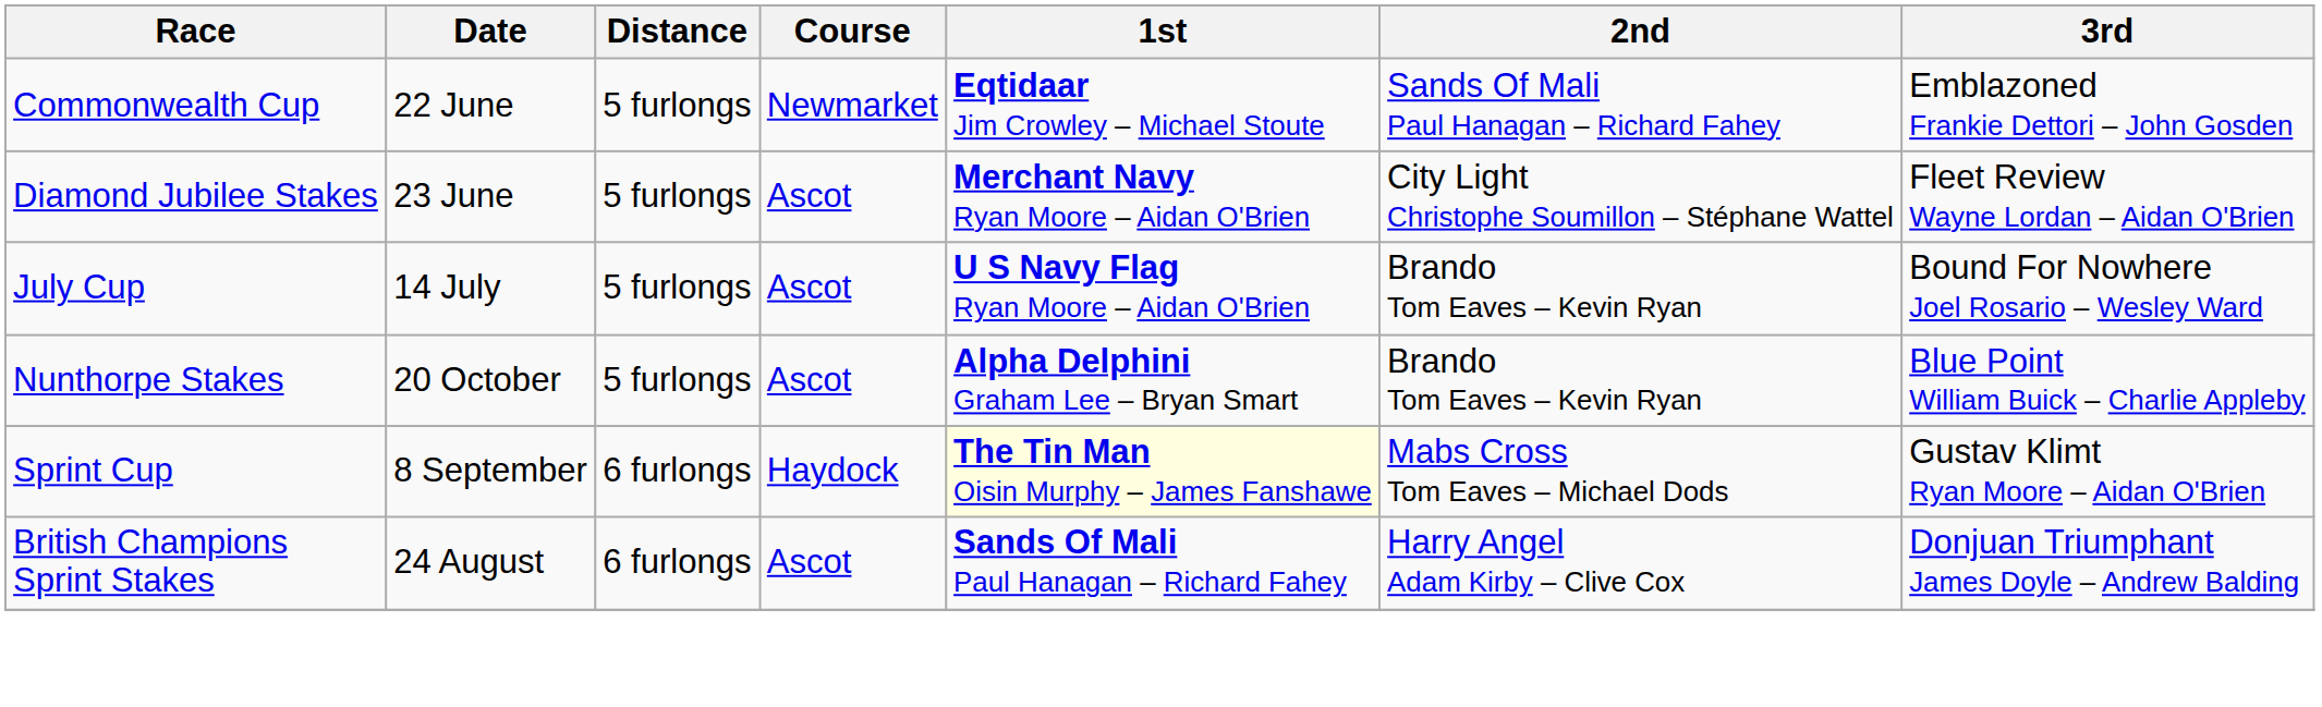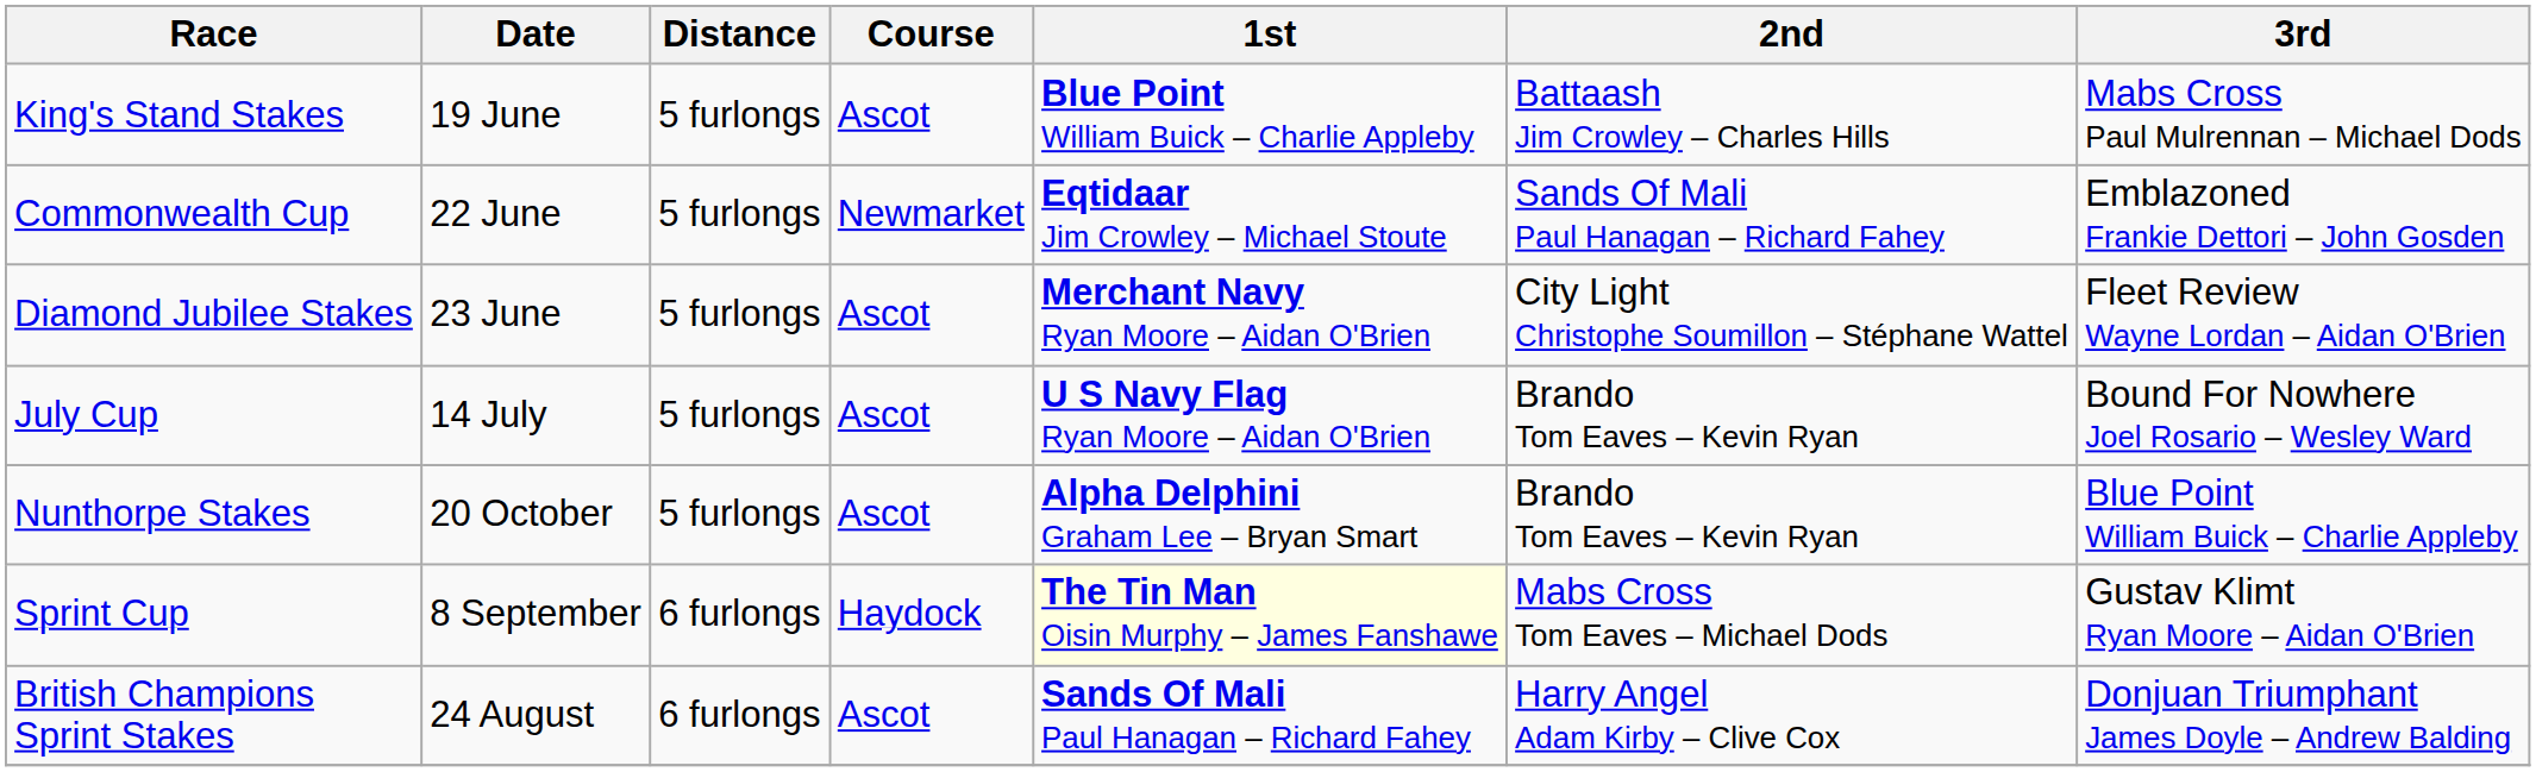+ row: King's Stand Stakes | 19 June | 5 furlongs | Ascot | Blue Point William Buick – Charlie Appleby | Battaash Jim Crowley – Charles Hills | Mabs Cross Paul Mulrennan – Michael Dods
